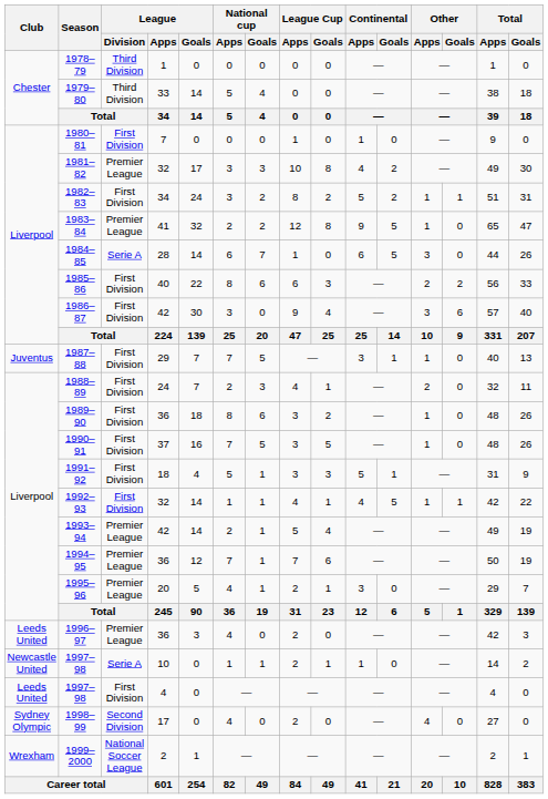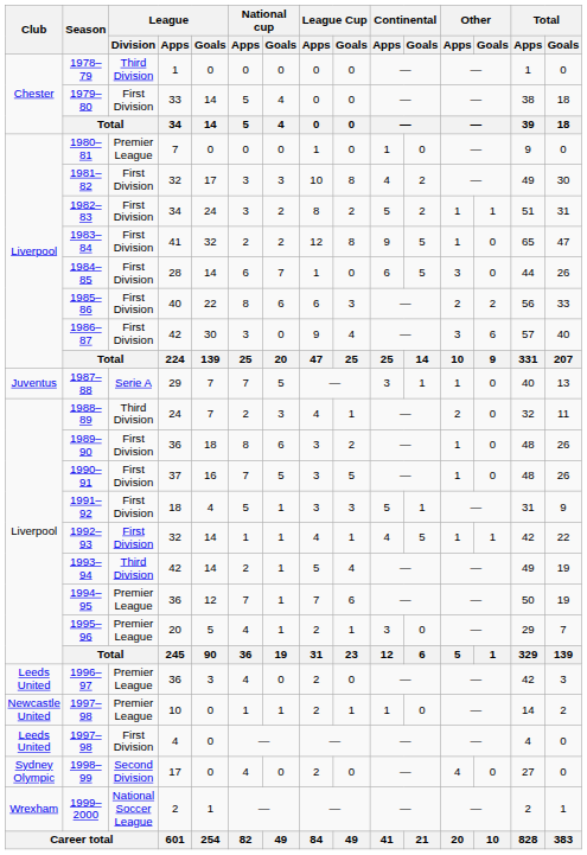1979–80 | League / Division: Third Division -> First Division
1980–81 | League / Division: First Division -> Premier League
1981–82 | League / Division: Premier League -> First Division
1983–84 | League / Division: Premier League -> First Division
1984–85 | League / Division: Serie A -> First Division
1987–88 | League / Division: First Division -> Serie A
1988–89 | League / Division: First Division -> Third Division
1993–94 | League / Division: Premier League -> Third Division
1997–98 / 10 | League / Division: Serie A -> Premier League
